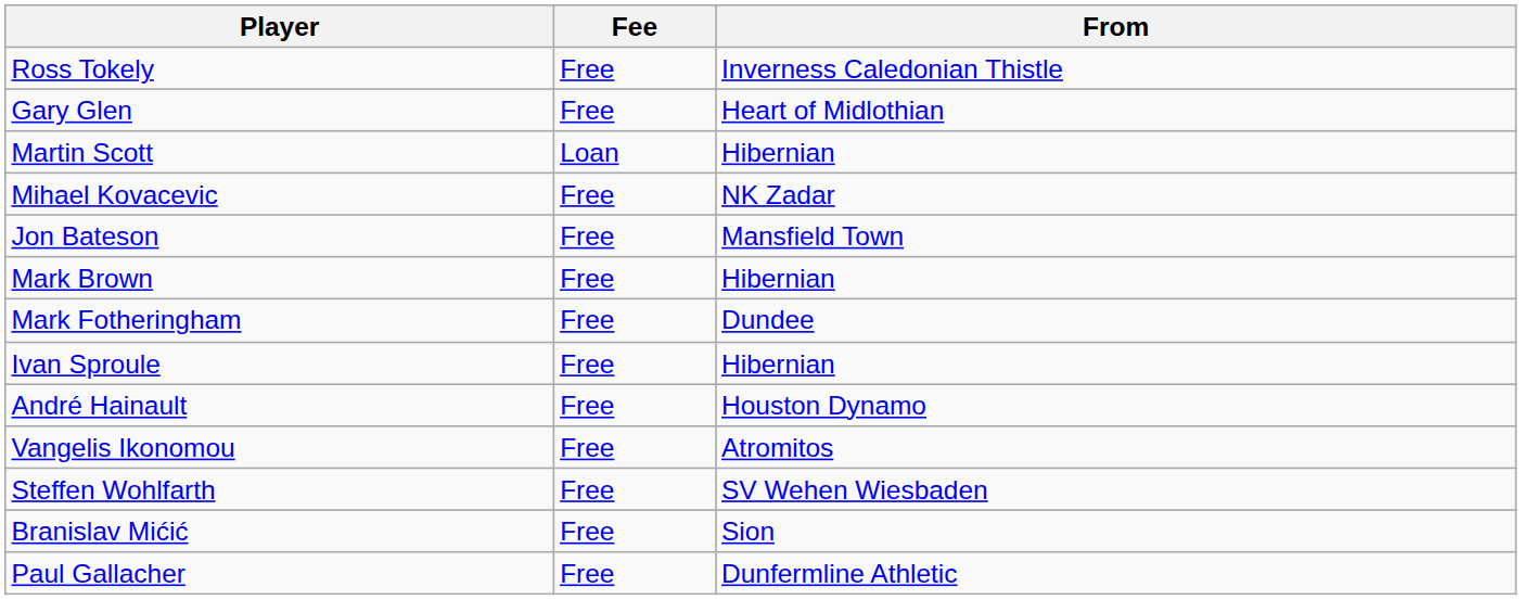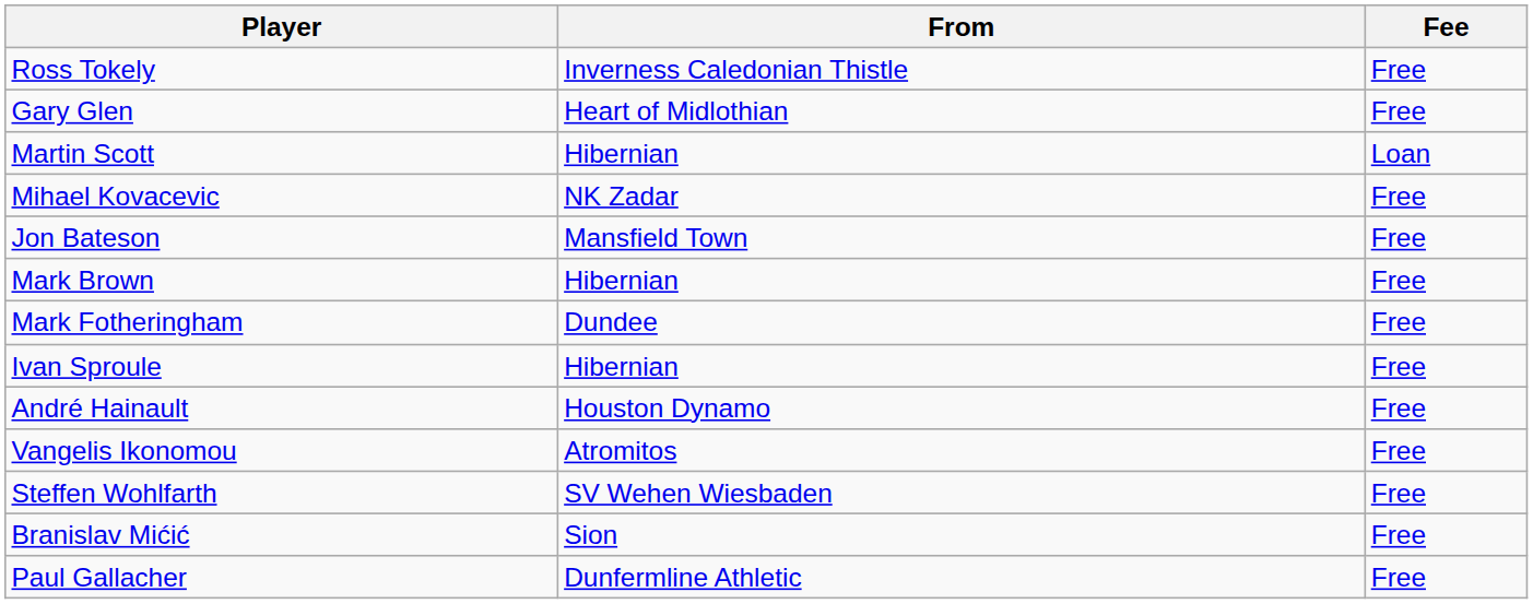columns swapped: From <-> Fee
